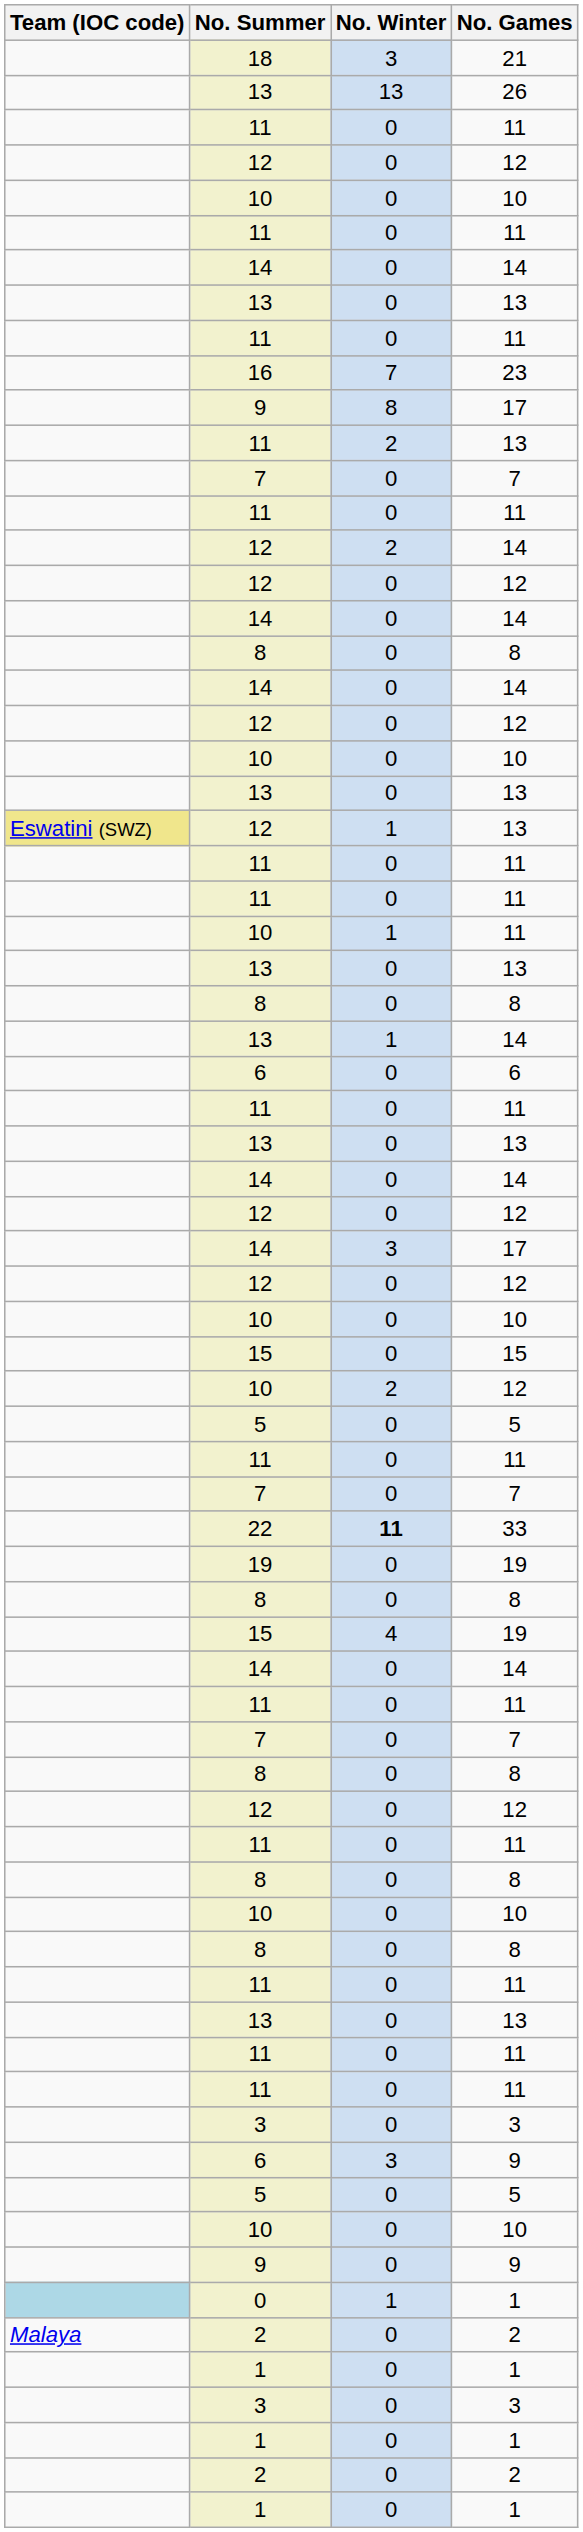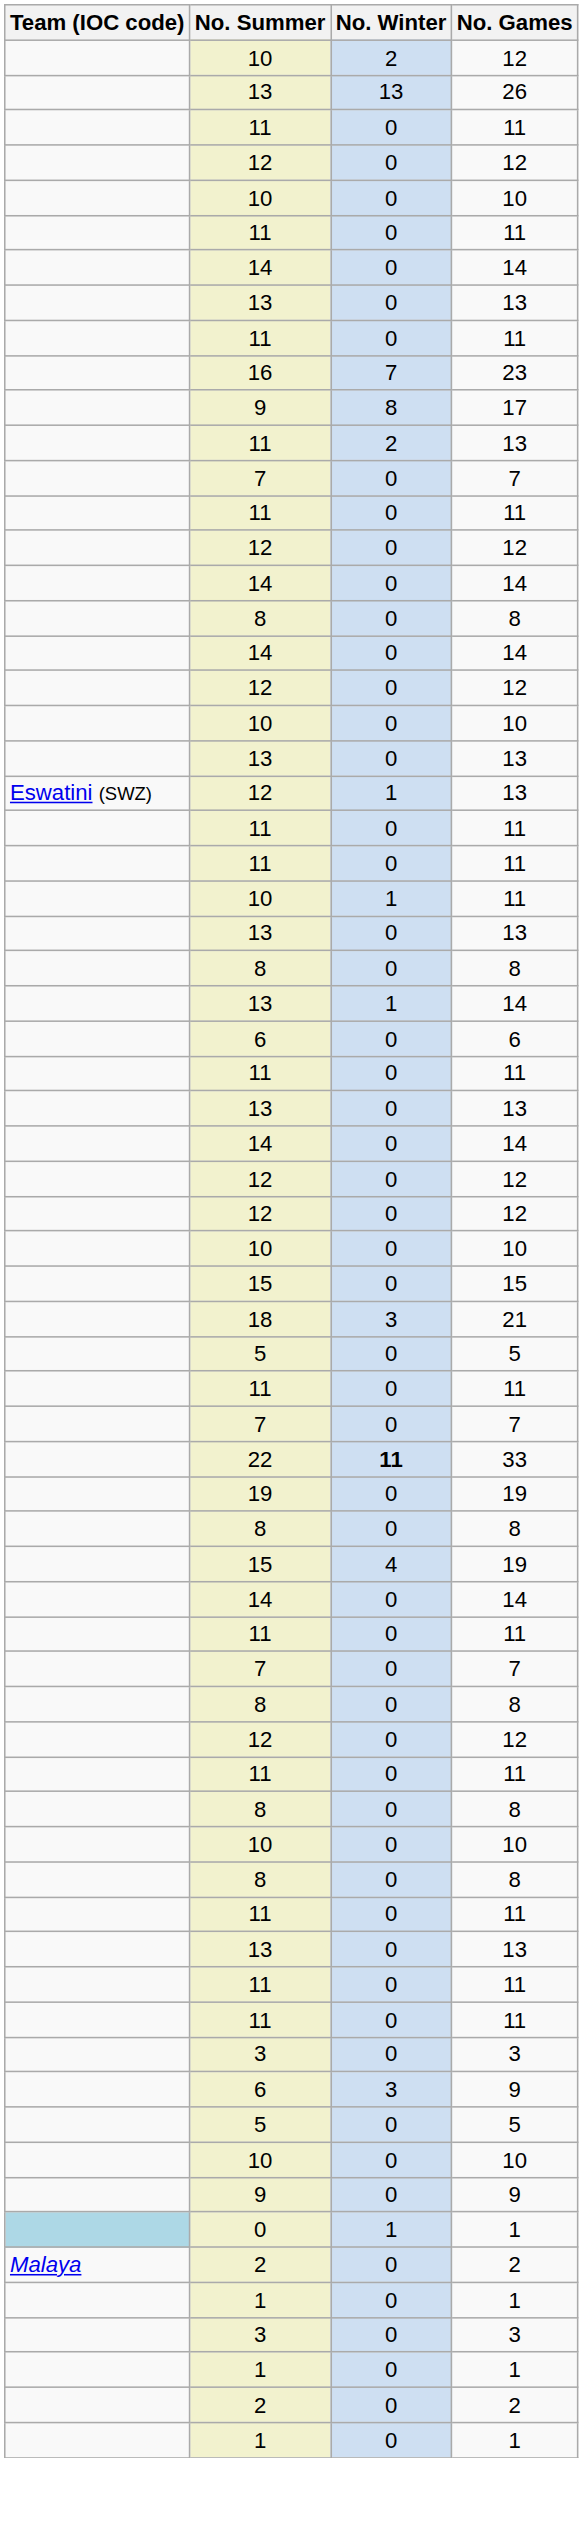rows swapped: 10 / 12 <-> 21
- row: 12 | 2 | 14
12 / 13 | Team (IOC code): khaki background -> no background
- row: 14 | 3 | 17
